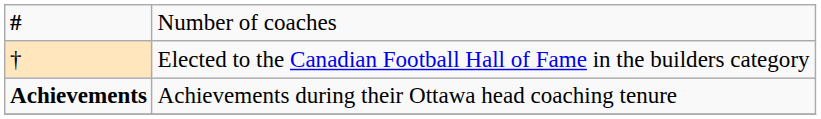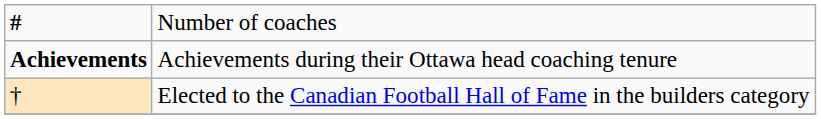rows swapped: † <-> Achievements
